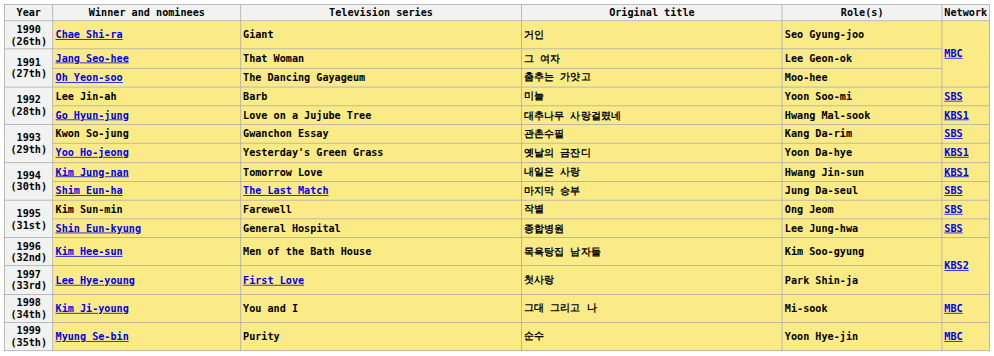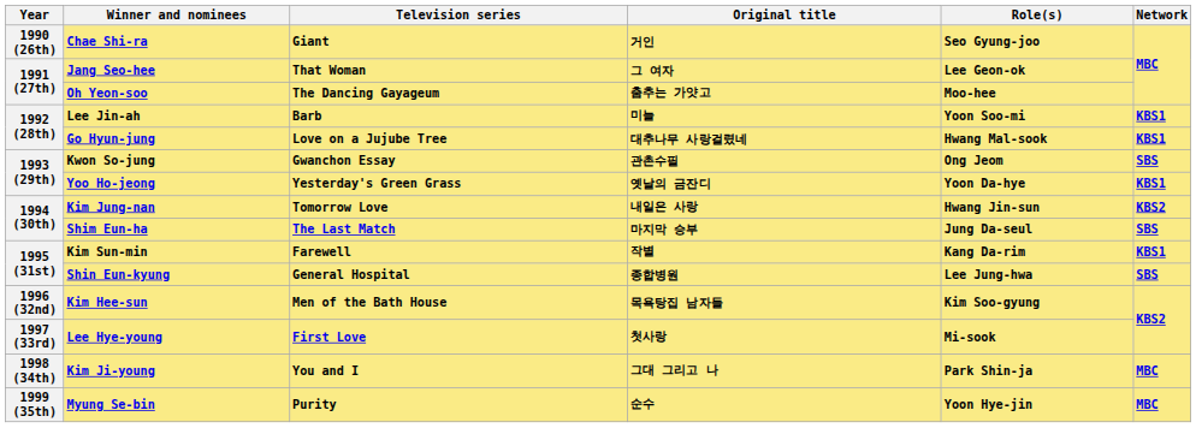Lee Jin-ah | Network: SBS -> KBS1
Kwon So-jung | Role(s): Kang Da-rim -> Ong Jeom
Kim Jung-nan | Network: KBS1 -> KBS2
Kim Sun-min | Role(s): Ong Jeom -> Kang Da-rim
Kim Sun-min | Network: SBS -> KBS1
Lee Hye-young | Role(s): Park Shin-ja -> Mi-sook
Kim Ji-young | Role(s): Mi-sook -> Park Shin-ja
